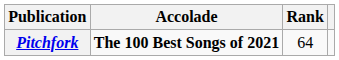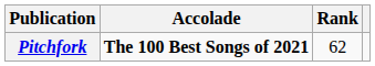Pitchfork | Rank: 64 -> 62
